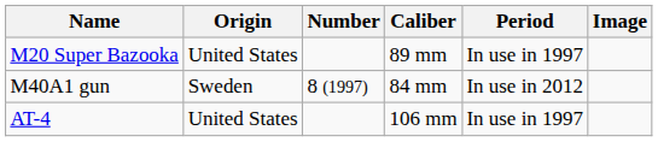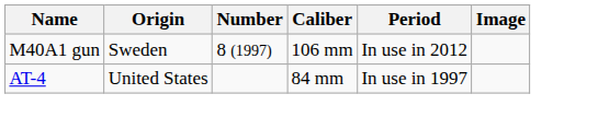- row: M20 Super Bazooka | United States | 89 mm | In use in 1997
M40A1 gun | Caliber: 84 mm -> 106 mm
AT-4 | Caliber: 106 mm -> 84 mm
